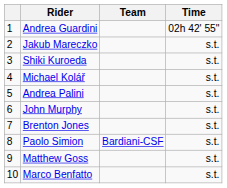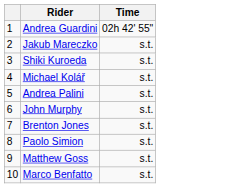- column: Team | Bardiani-CSF
